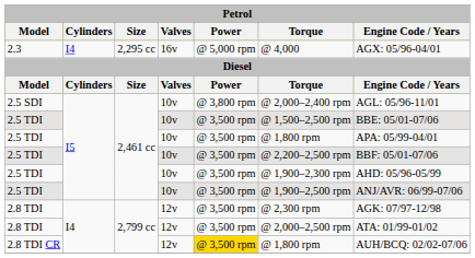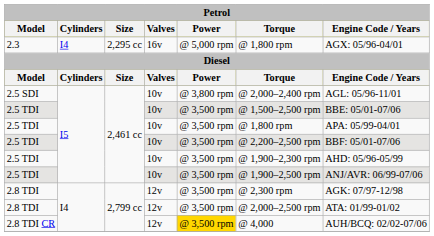2.3 | Torque: @ 4,000 -> @ 1,800 rpm
2.8 TDI CR | Torque: @ 1,800 rpm -> @ 4,000
